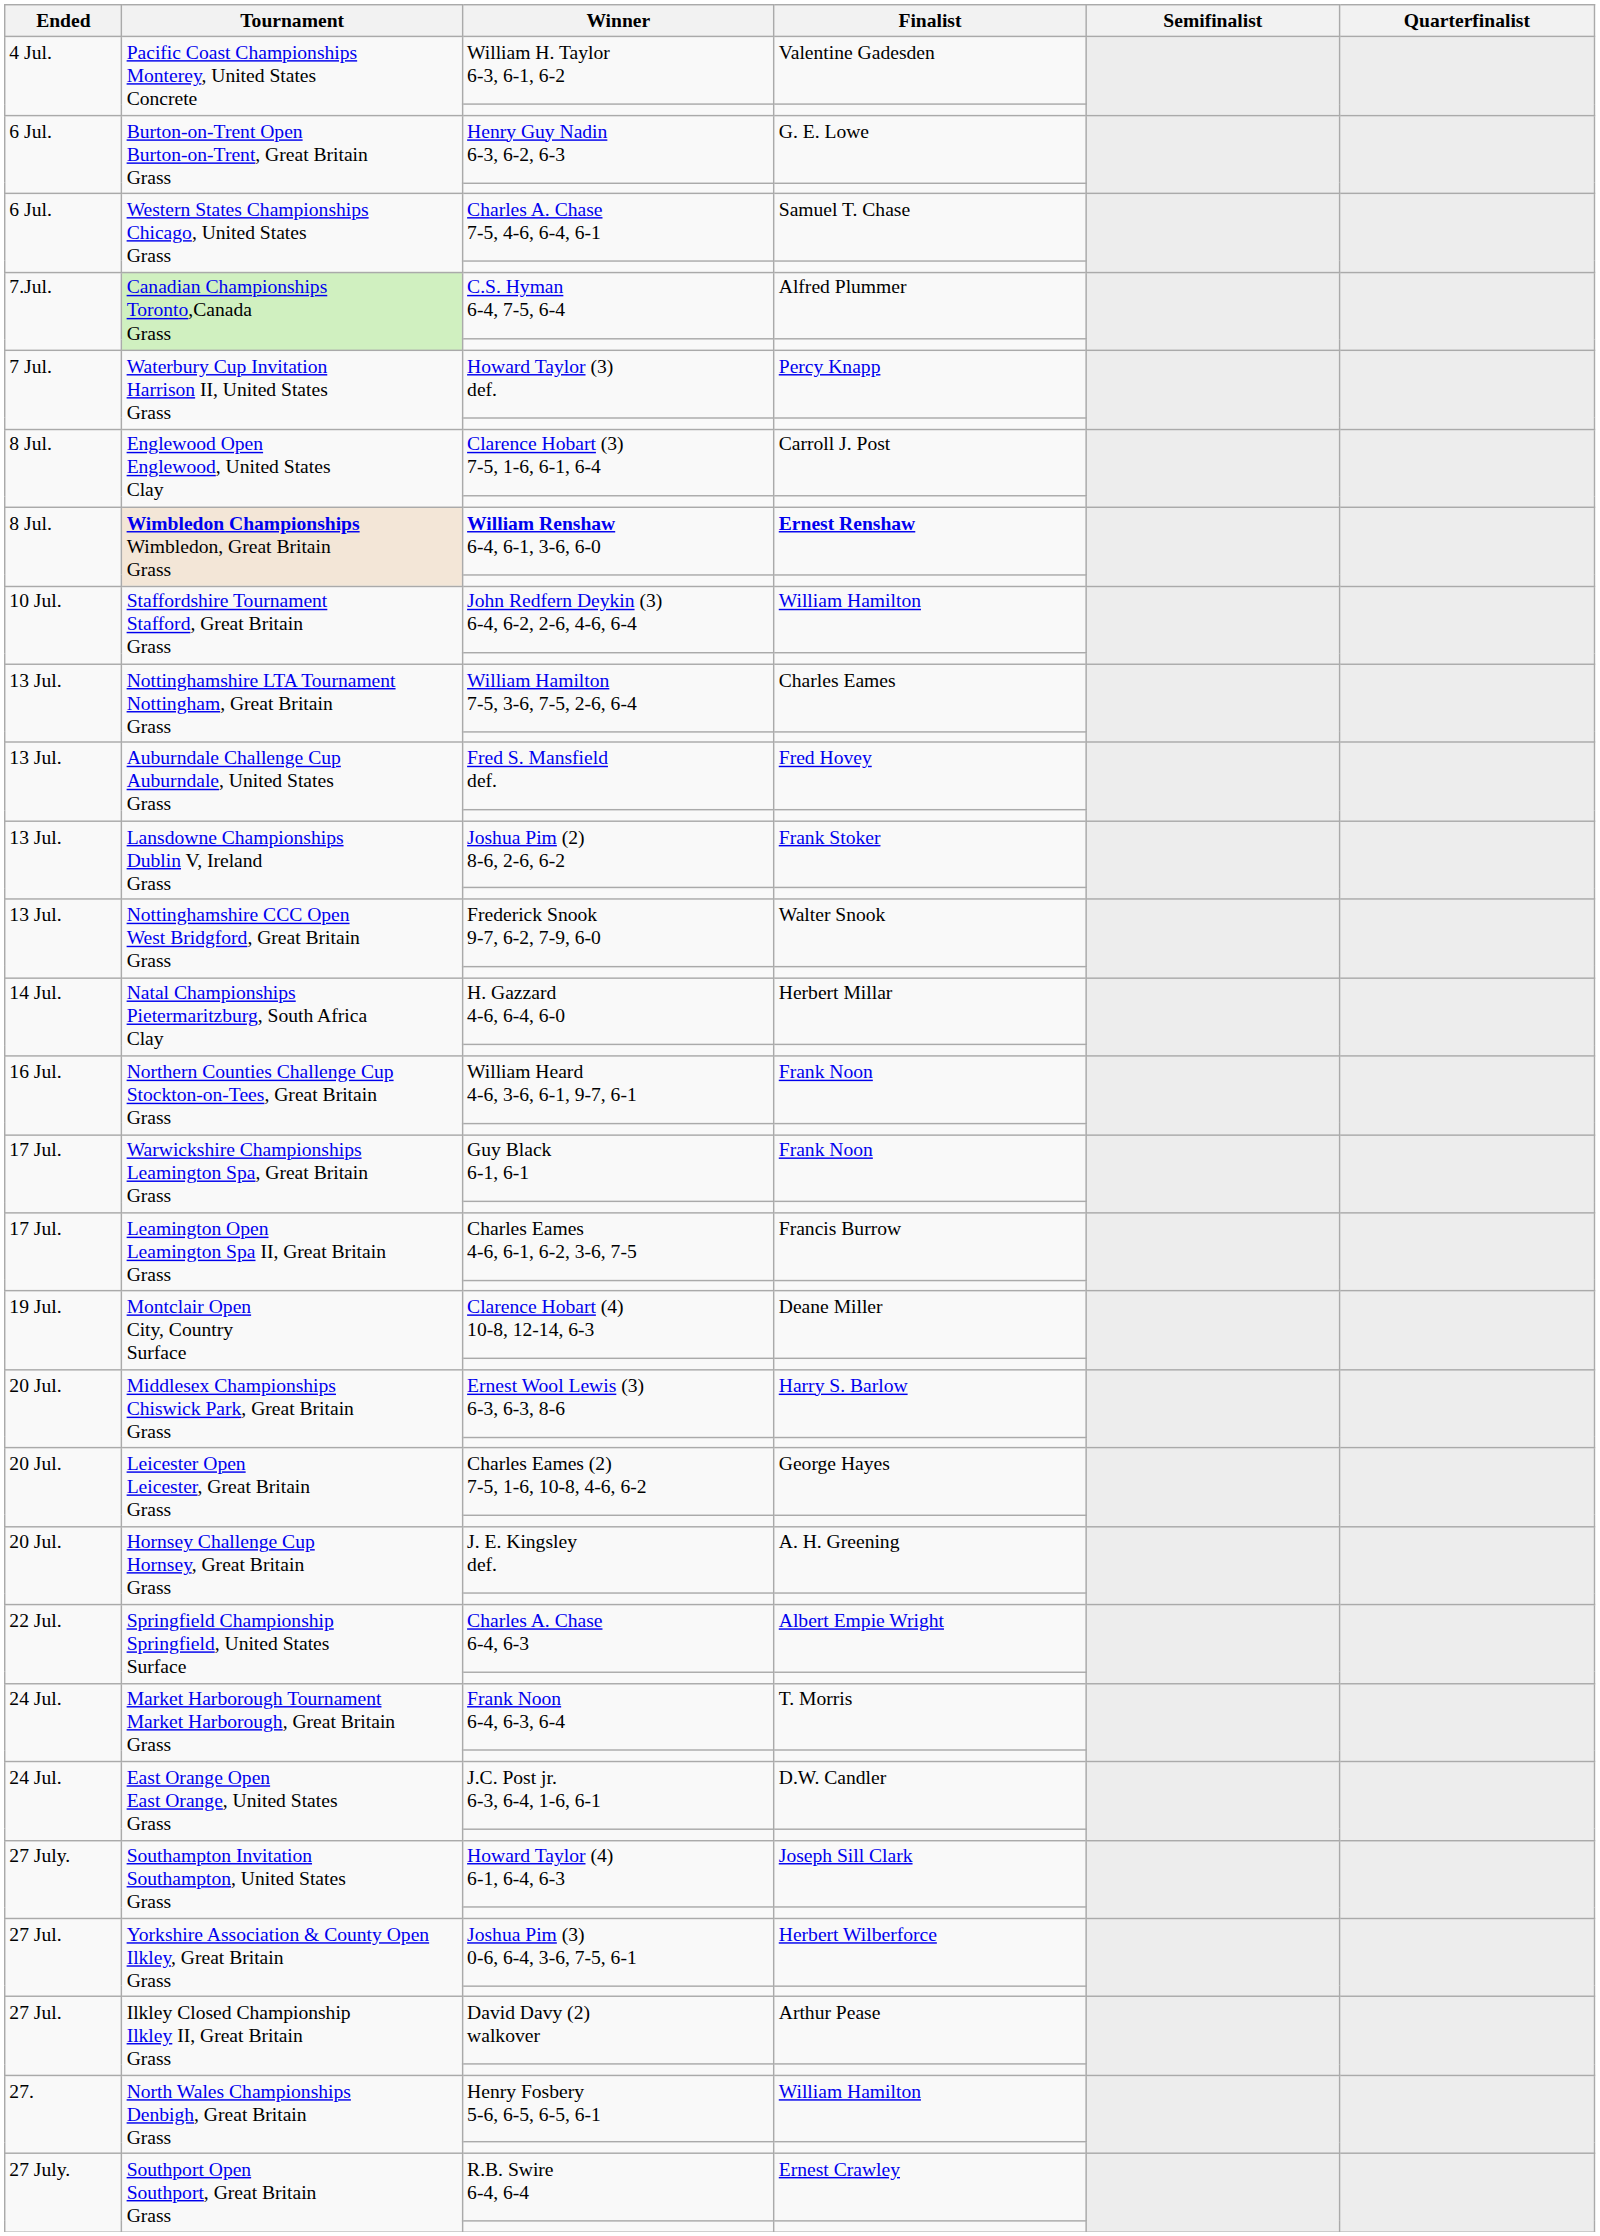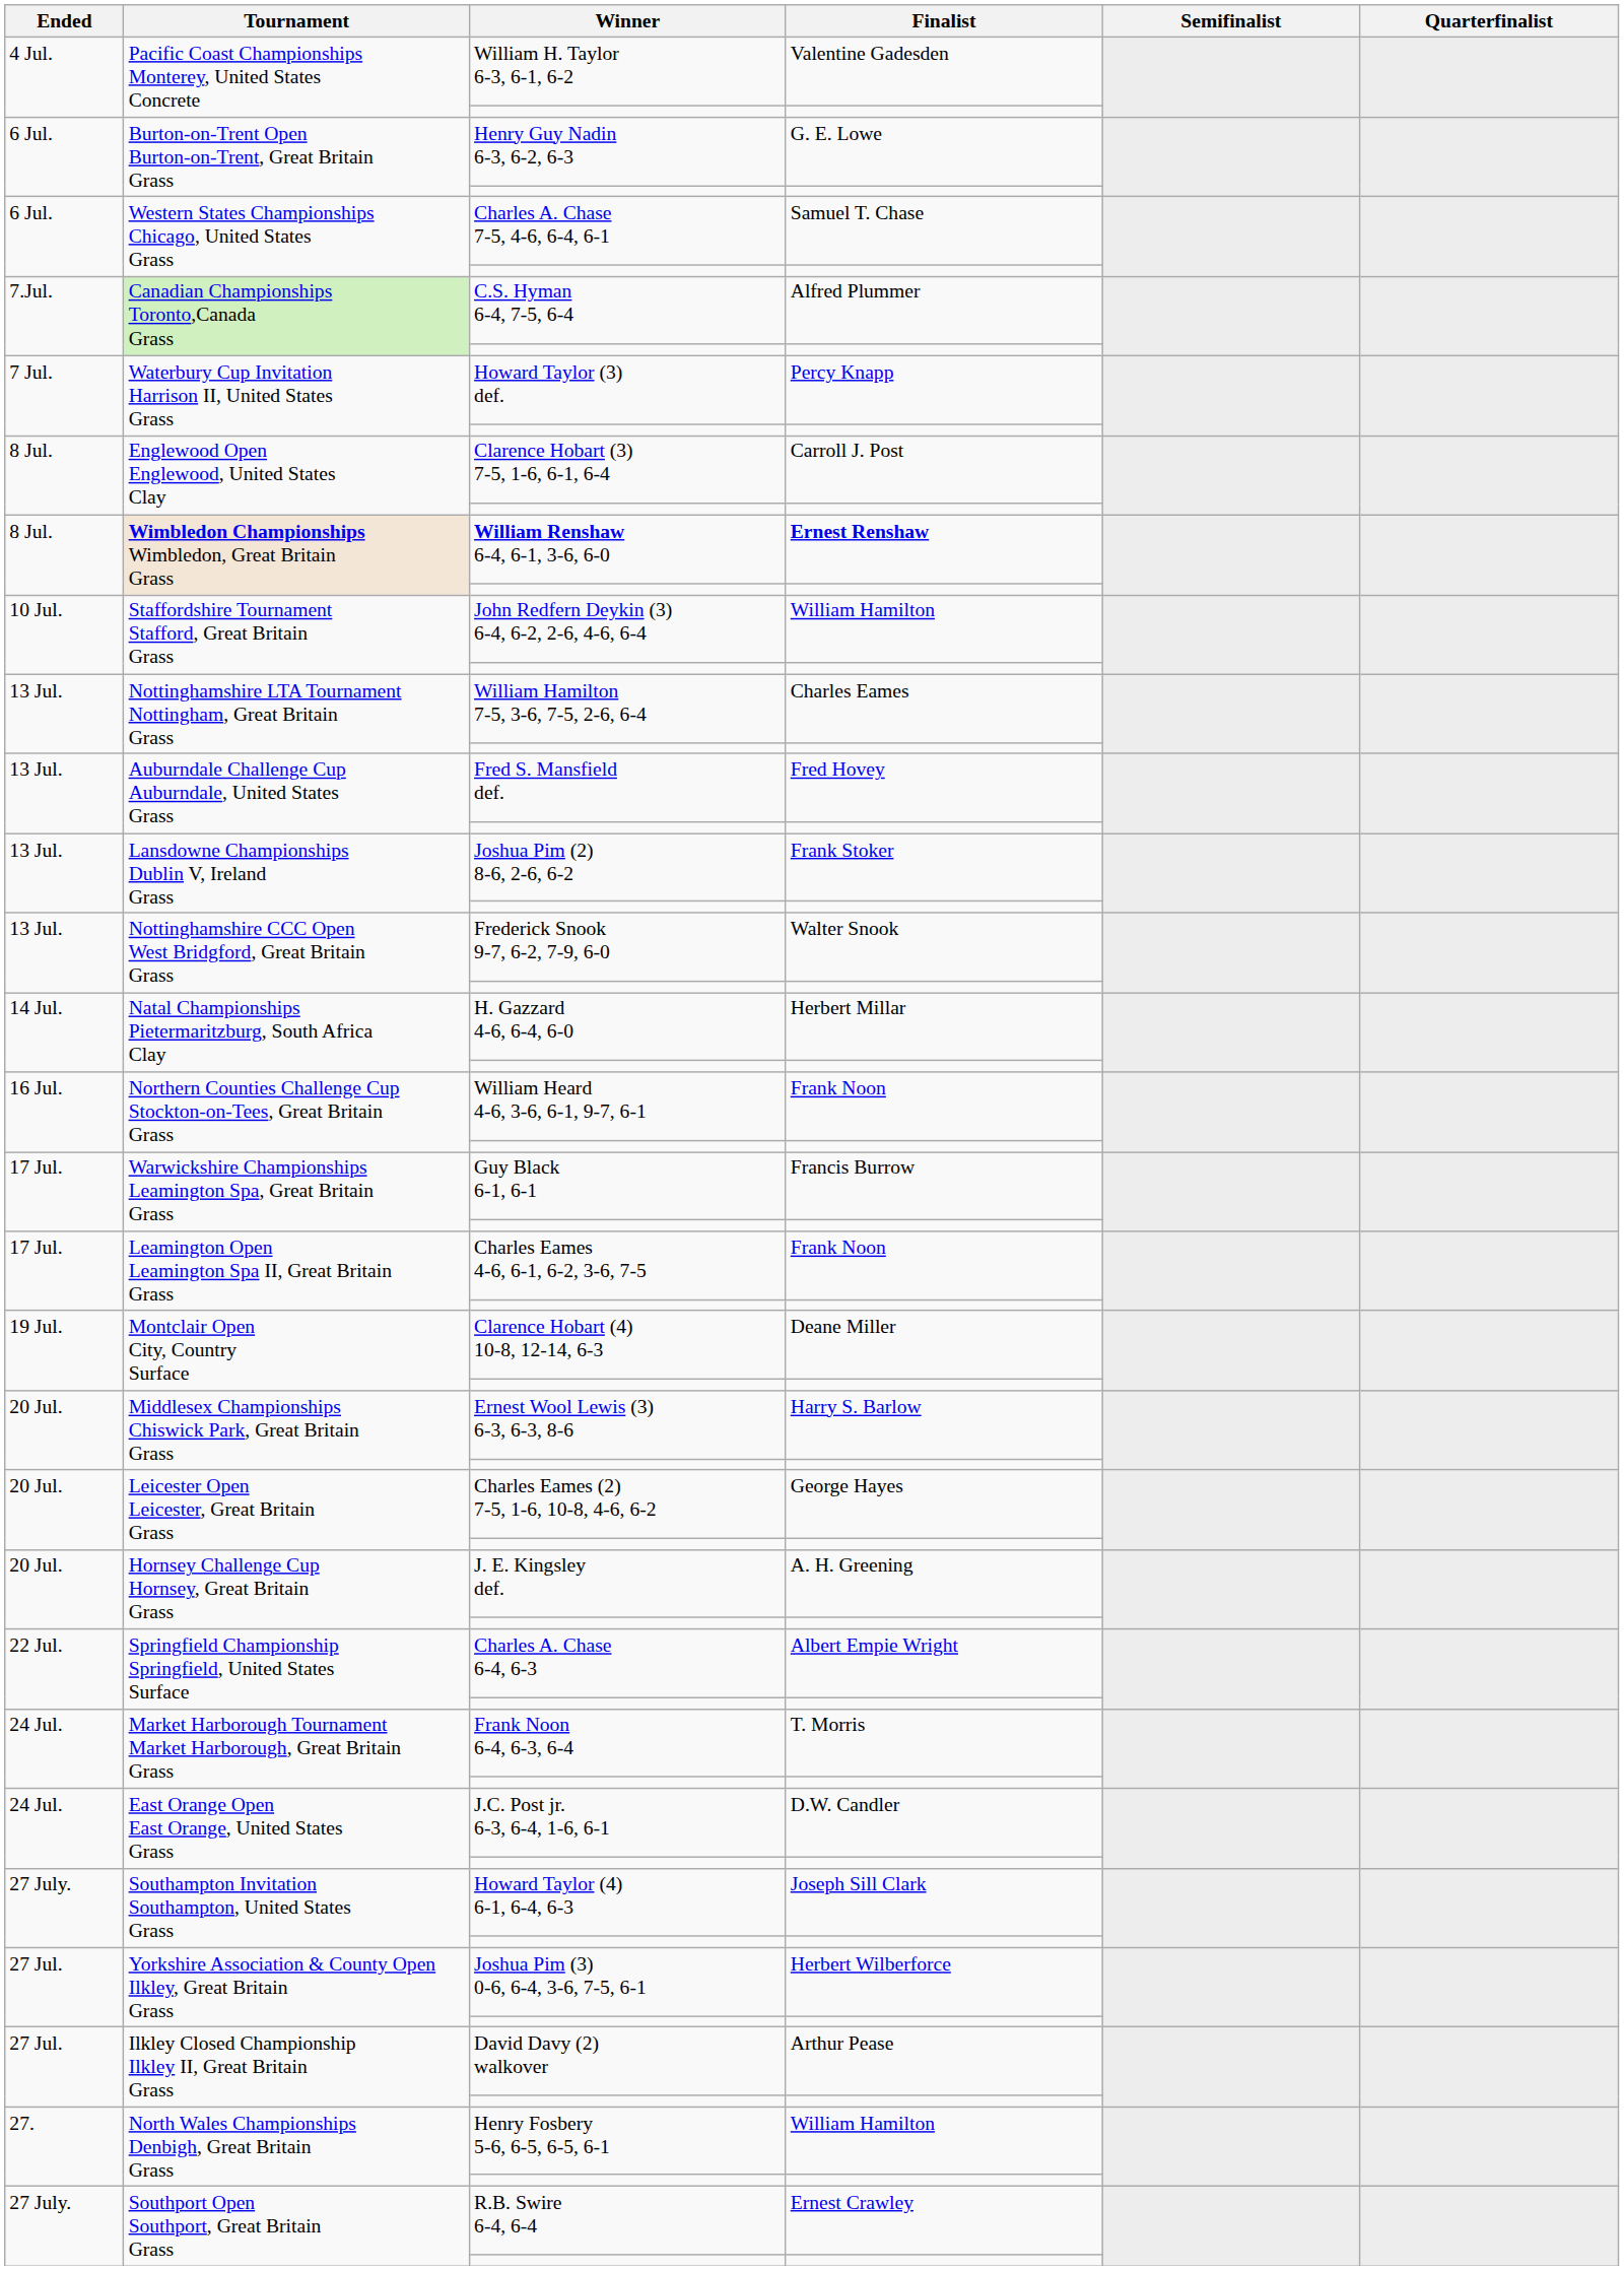Guy Black 6-1, 6-1 | Finalist: Frank Noon -> Francis Burrow
Charles Eames 4-6, 6-1, 6-2, 3-6, 7-5 | Finalist: Francis Burrow -> Frank Noon
